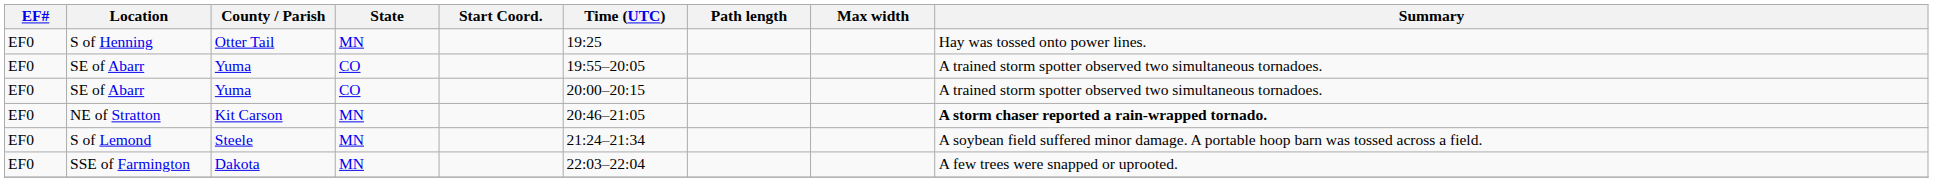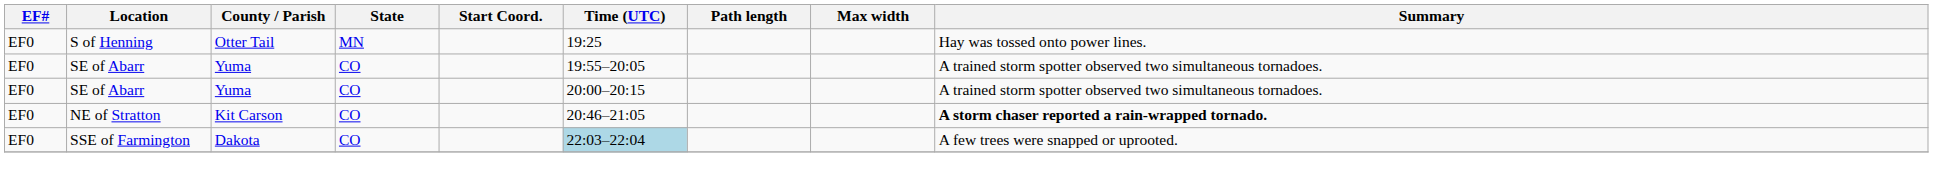NE of Stratton | State: MN -> CO
- row: EF0 | S of Lemond | Steele | MN | 21:24–21:34 | A soybean field suffered minor damage. A portable hoop barn was tossed across a field.
SSE of Farmington | State: MN -> CO
SSE of Farmington | Time (UTC): no background -> lightblue background
